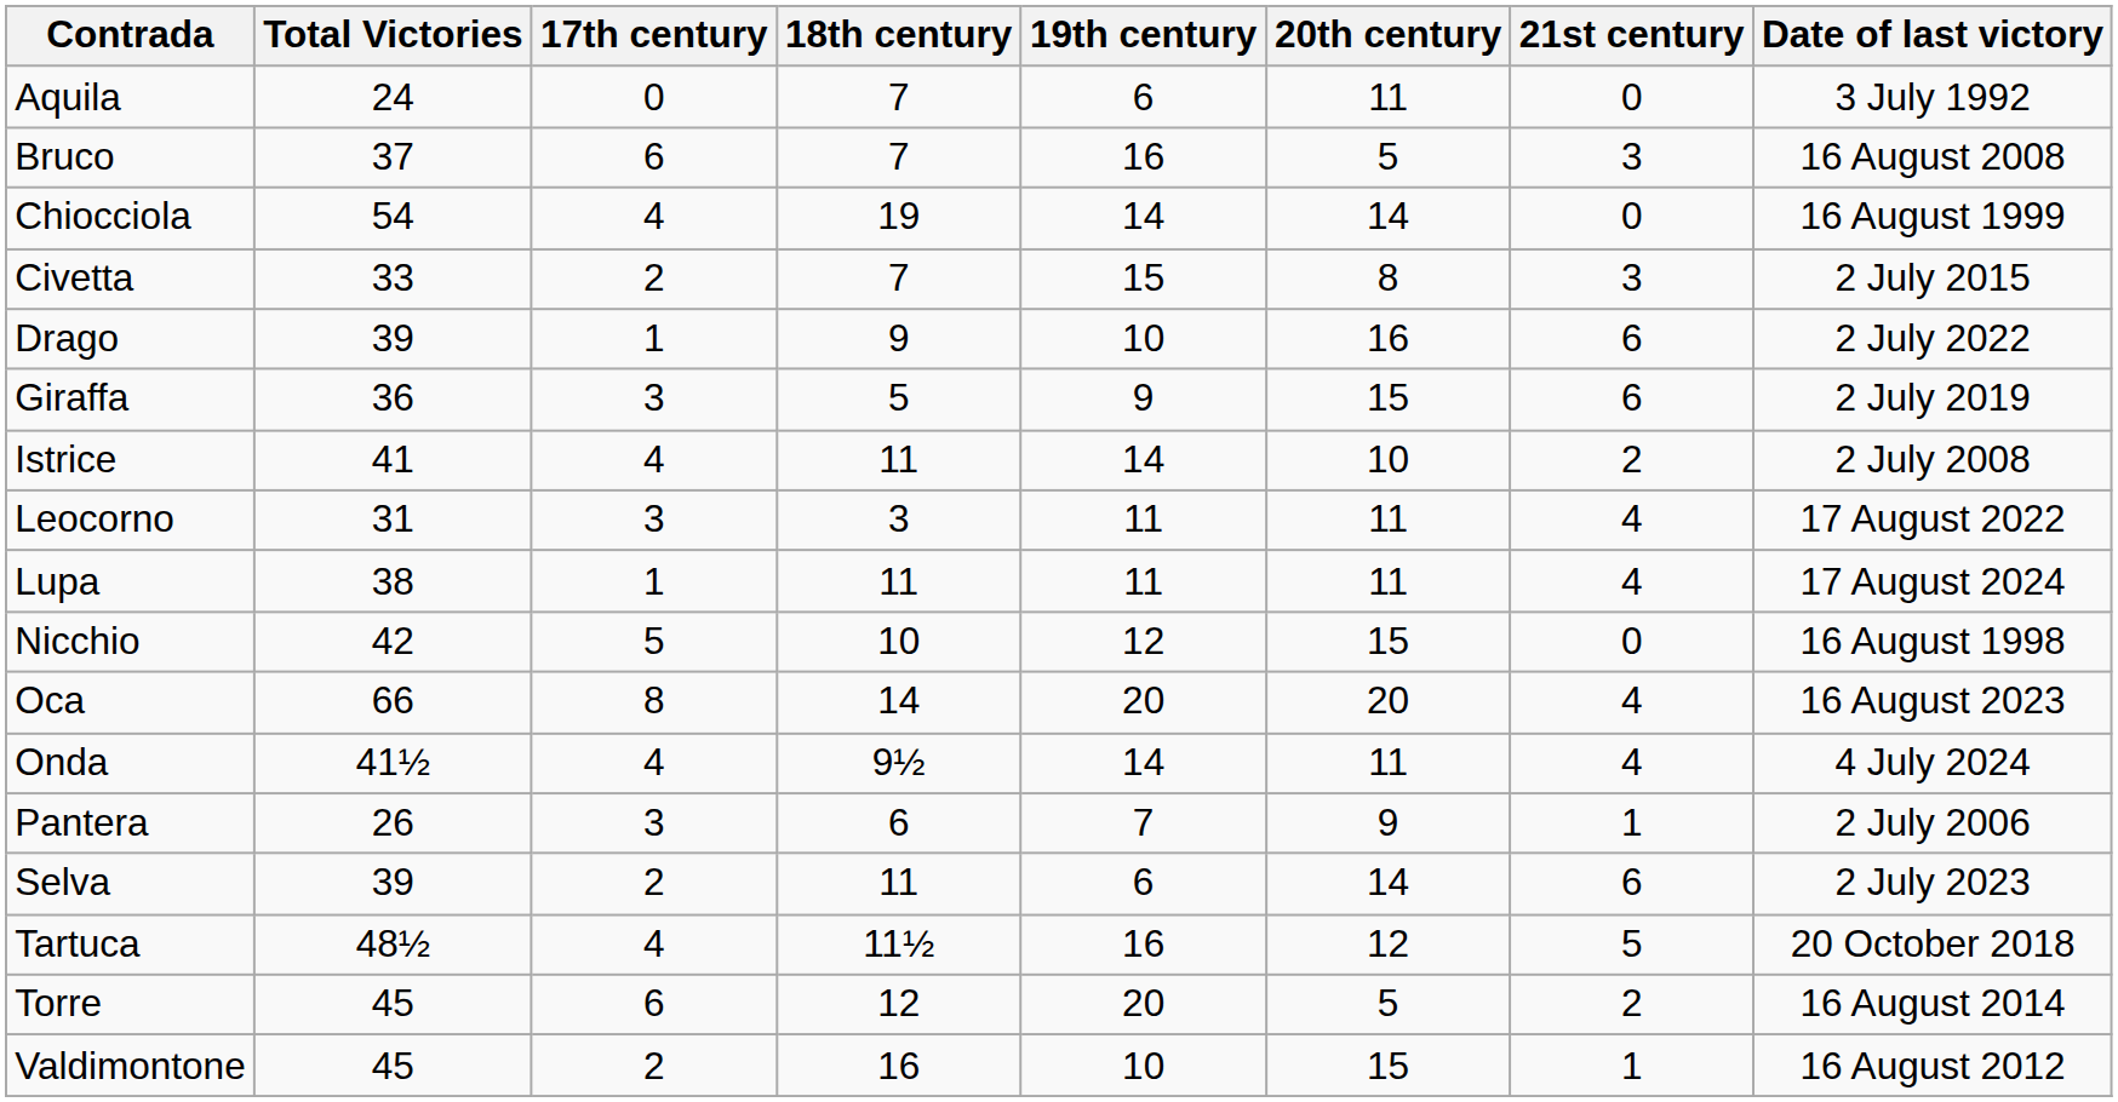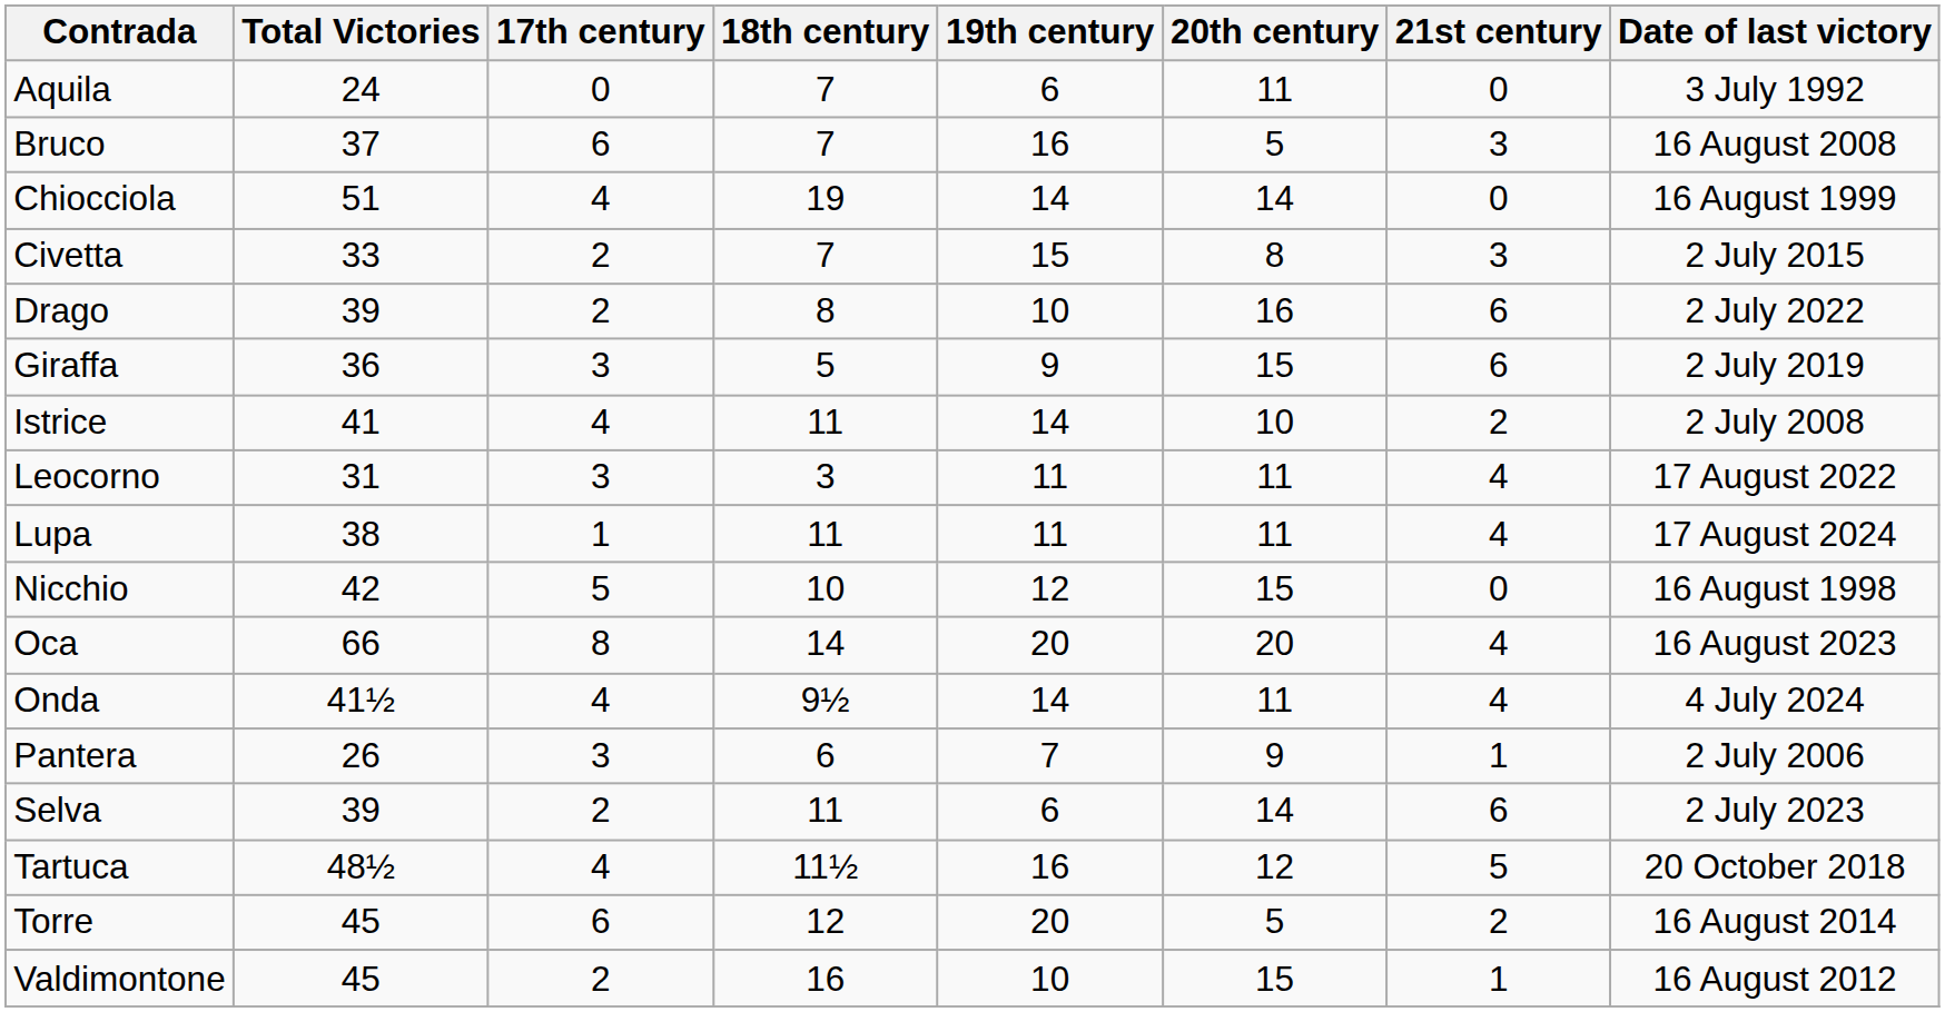Chiocciola | Total Victories: 54 -> 51
Drago | 17th century: 1 -> 2
Drago | 18th century: 9 -> 8
